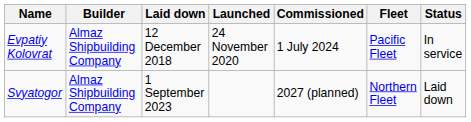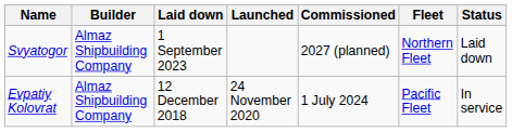rows swapped: Evpatiy Kolovrat <-> Svyatogor
